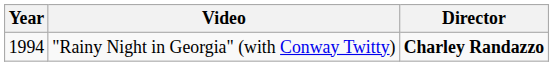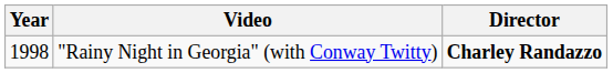"Rainy Night in Georgia" (with Conway Twitty) | Year: 1994 -> 1998
